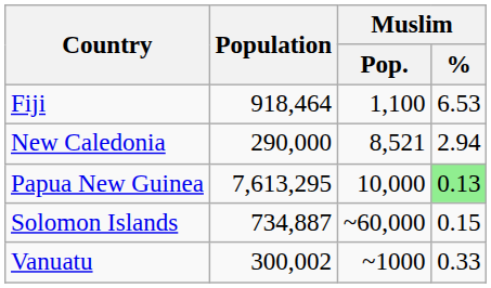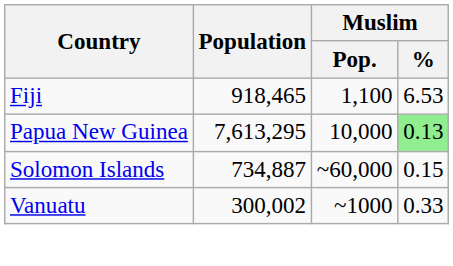Fiji | Population: 918,464 -> 918,465
- row: New Caledonia | 290,000 | 8,521 | 2.94
